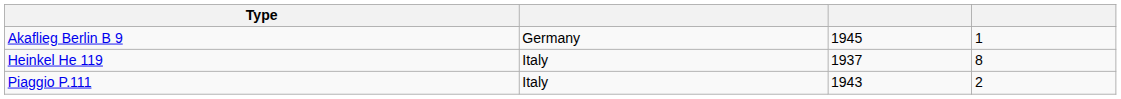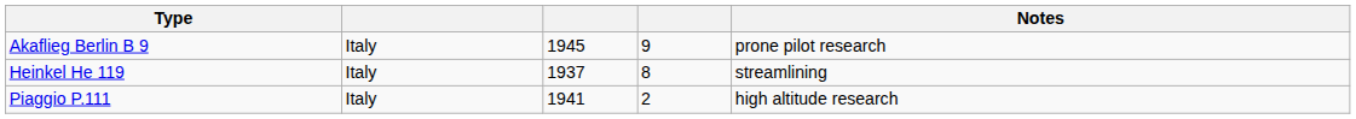+ column: Notes | prone pilot research | streamlining | high altitude research
Akaflieg Berlin B 9 | column 2: Germany -> Italy
Akaflieg Berlin B 9 | column 4: 1 -> 9
Piaggio P.111 | column 3: 1943 -> 1941
